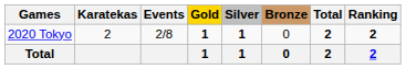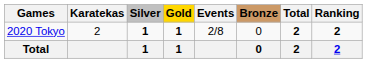columns swapped: Events <-> Silver
